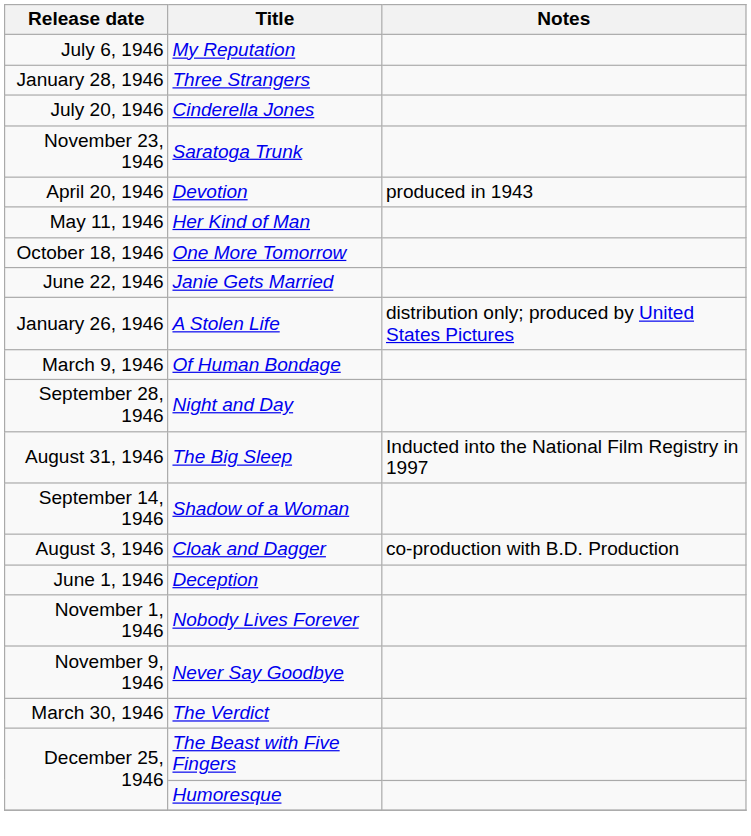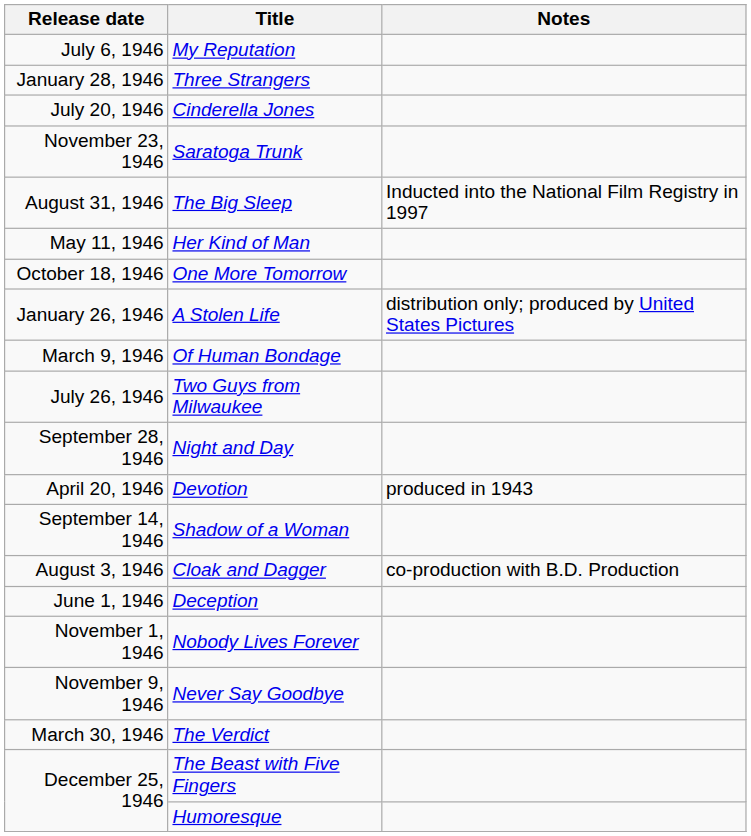rows swapped: Devotion <-> The Big Sleep
- row: June 22, 1946 | Janie Gets Married
+ row: July 26, 1946 | Two Guys from Milwaukee
